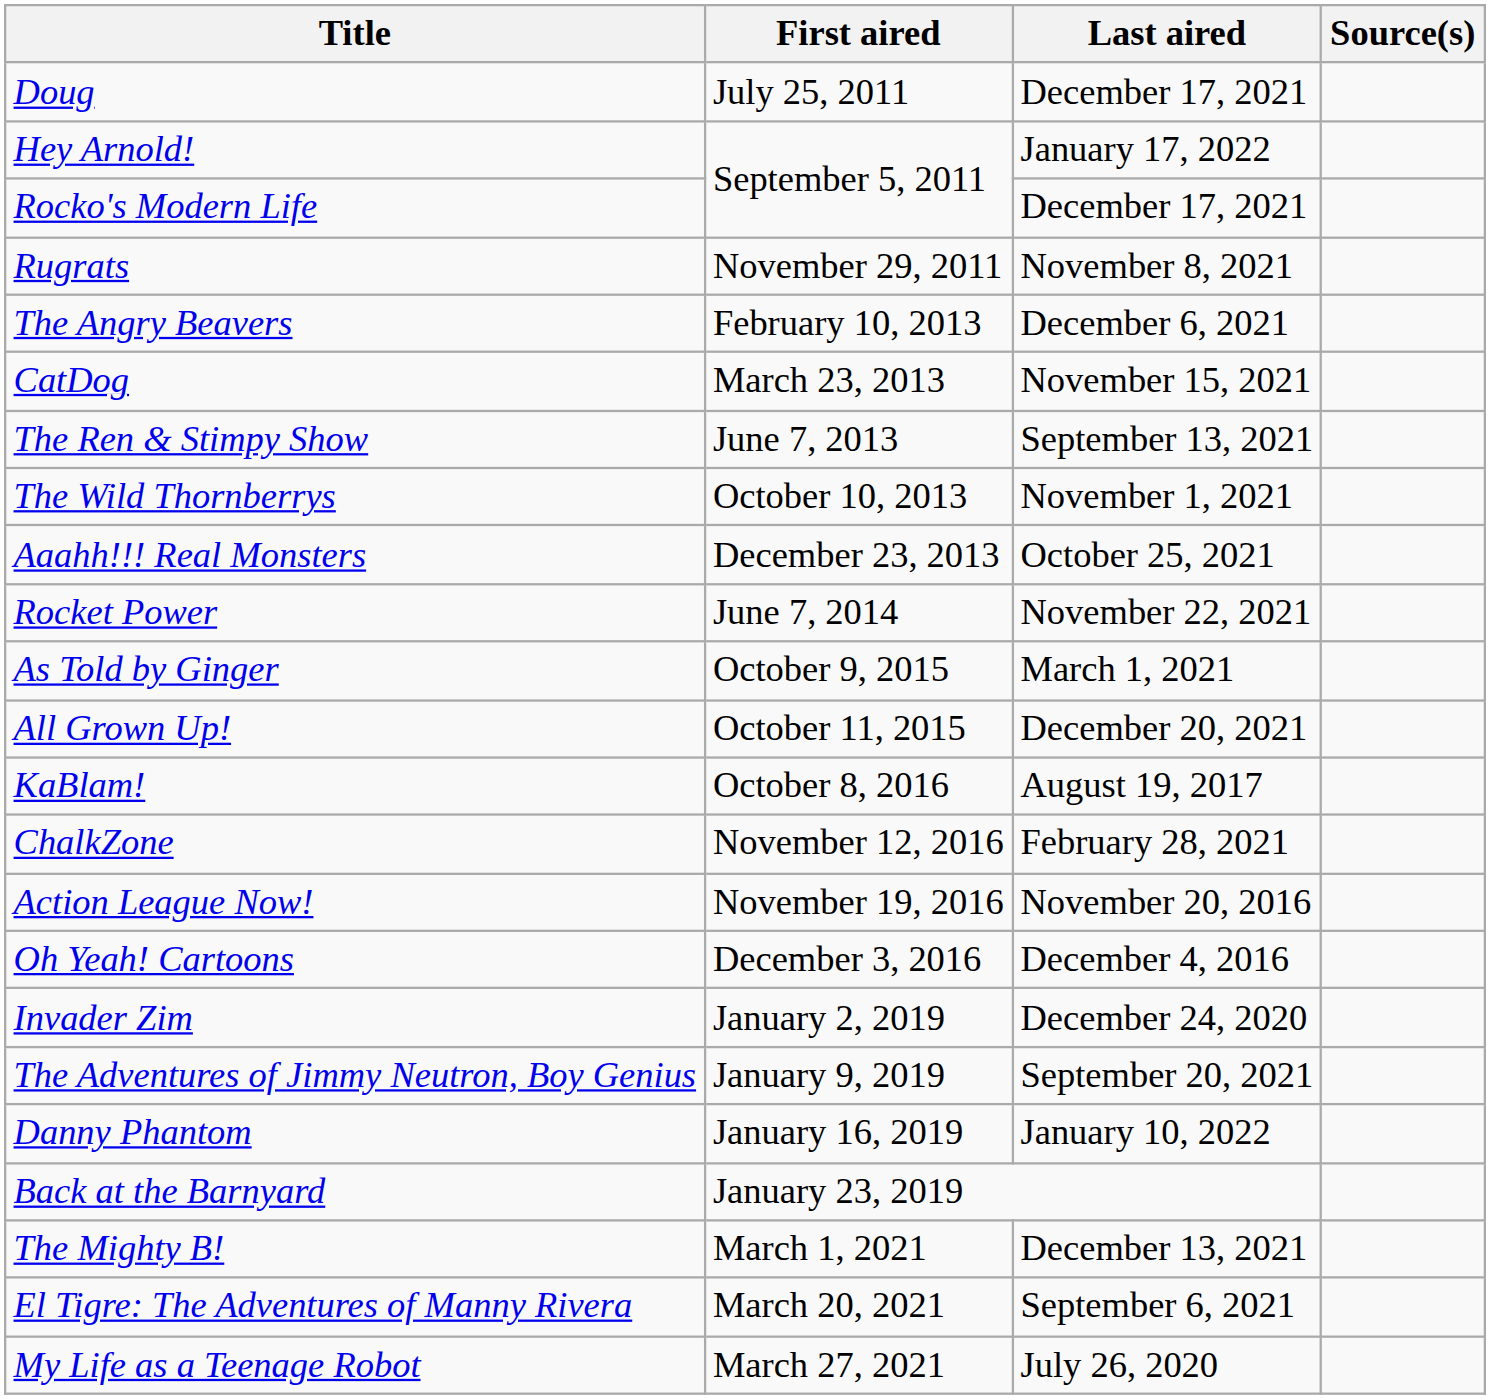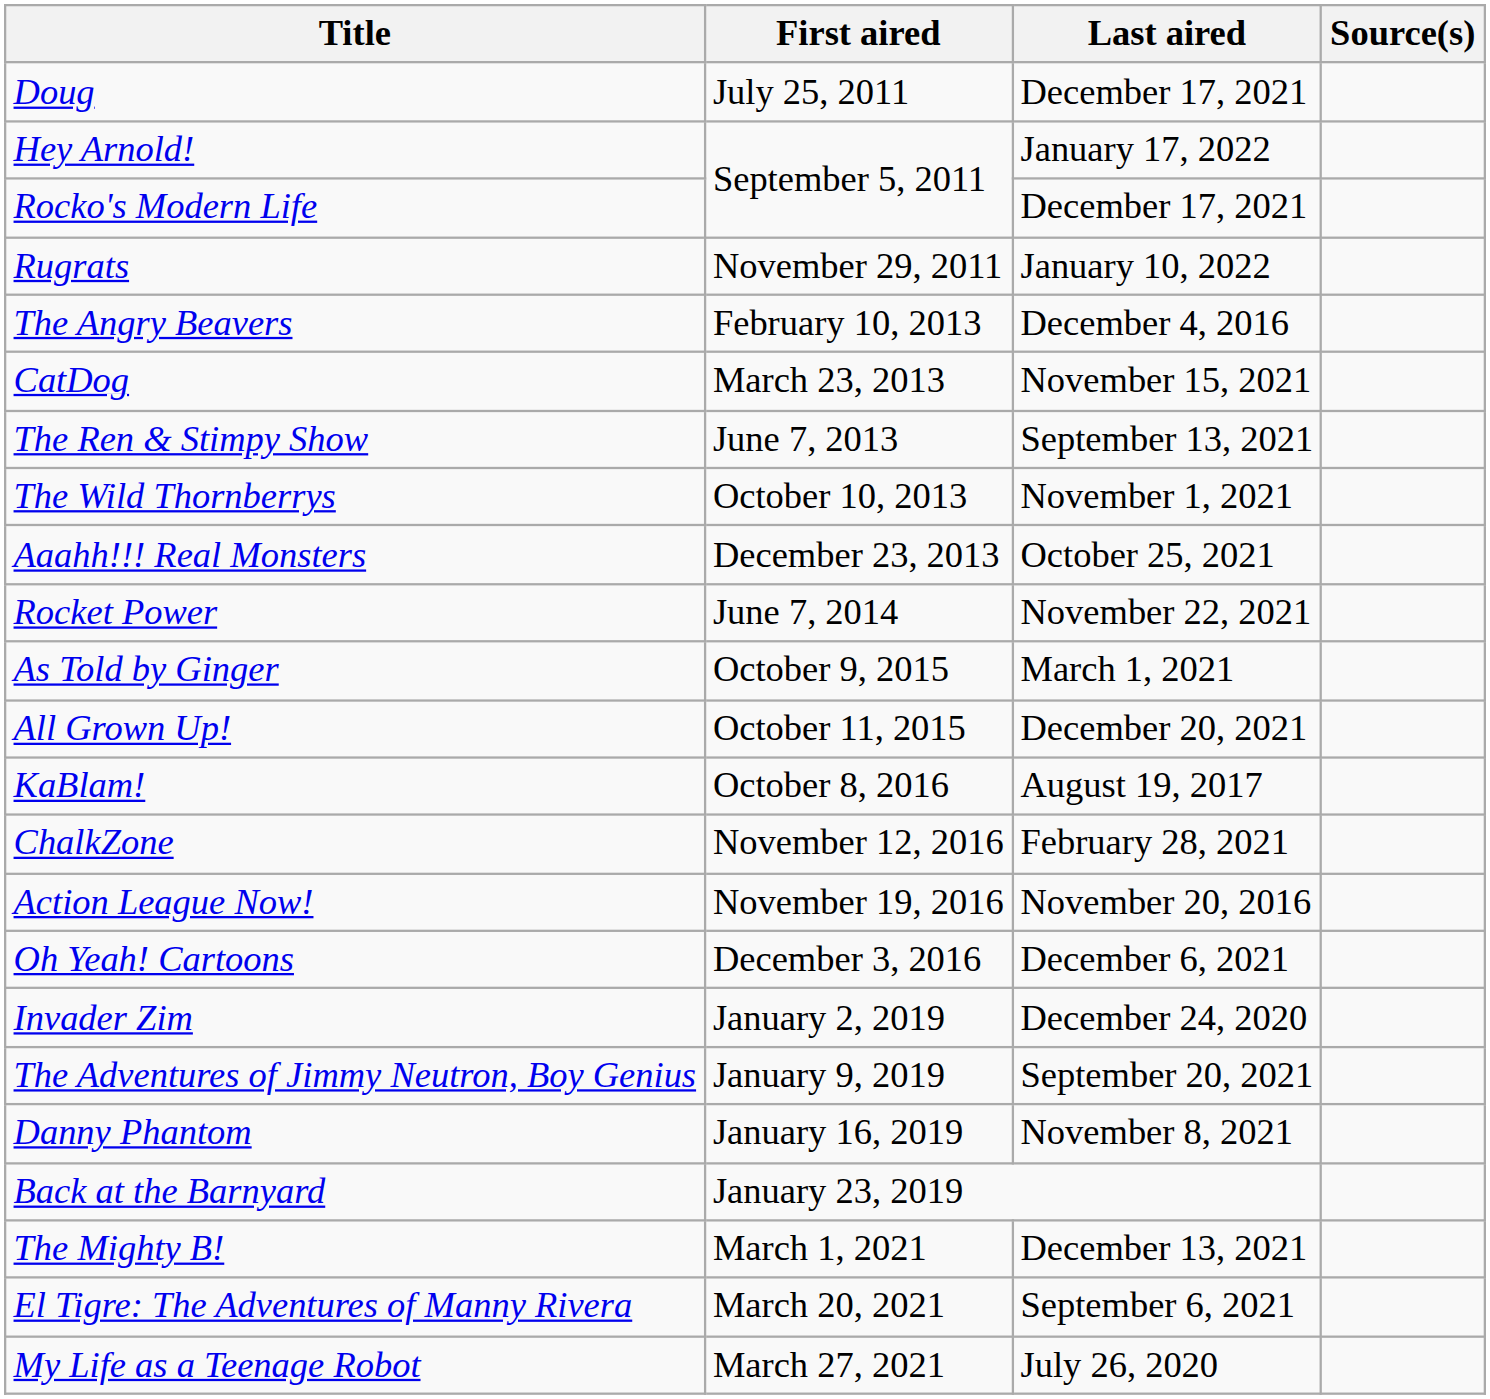Rugrats | Last aired: November 8, 2021 -> January 10, 2022
The Angry Beavers | Last aired: December 6, 2021 -> December 4, 2016
Oh Yeah! Cartoons | Last aired: December 4, 2016 -> December 6, 2021
Danny Phantom | Last aired: January 10, 2022 -> November 8, 2021
